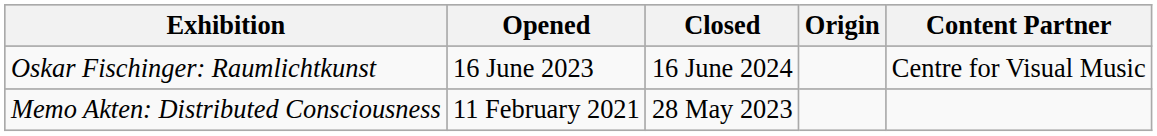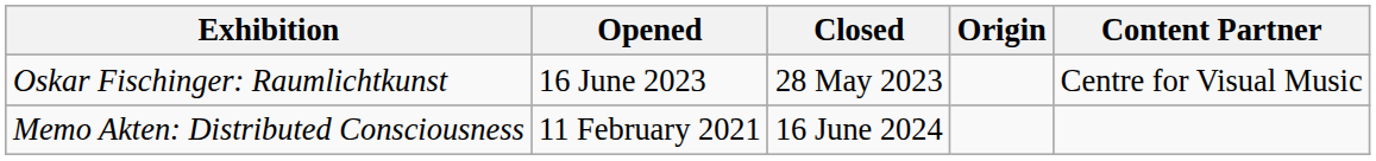Oskar Fischinger: Raumlichtkunst | Closed: 16 June 2024 -> 28 May 2023
Memo Akten: Distributed Consciousness | Closed: 28 May 2023 -> 16 June 2024
